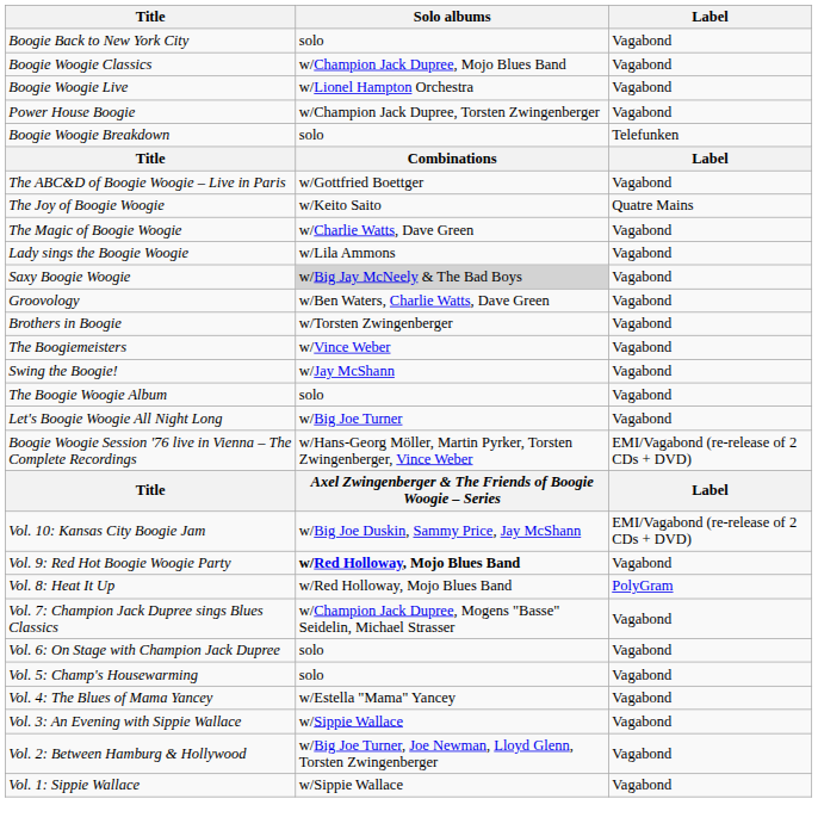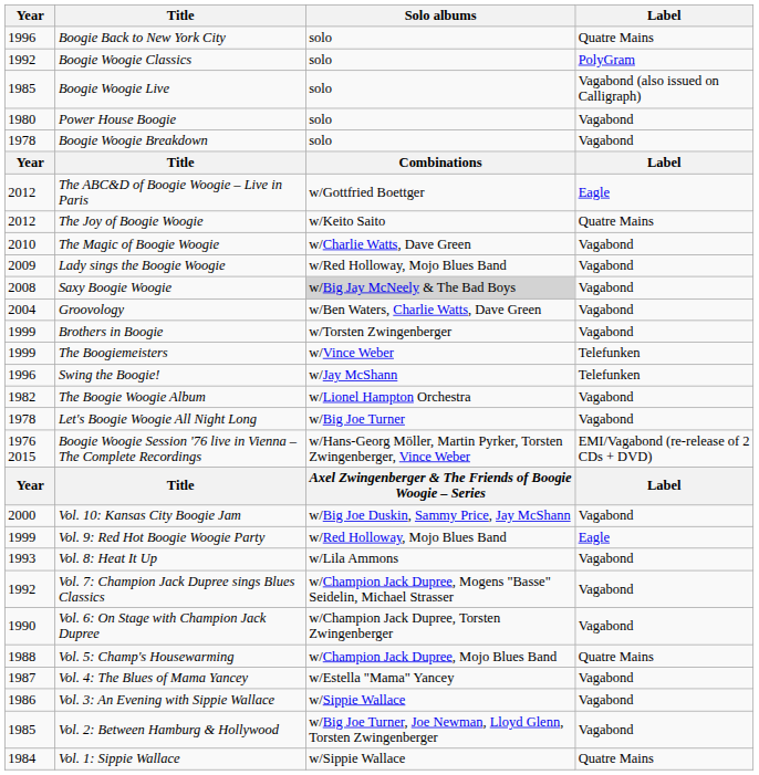+ column: Year | 1996 | 1992 | 1985 | 1980 | 1978 | Year | 2012 | 2012 | 2010 | 2009 | 2008 | 2004 | 1999 | 1999 | 1996 | 1982 | 1978 | 1976 2015 | Year | 2000 | 1999 | 1993 | 1992 | 1990 | 1988 | 1987 | 1986 | 1985 | 1984
Boogie Back to New York City | Label: Vagabond -> Quatre Mains
Boogie Woogie Classics | Solo albums: w/Champion Jack Dupree, Mojo Blues Band -> solo
Boogie Woogie Classics | Label: Vagabond -> PolyGram
Boogie Woogie Live | Solo albums: w/Lionel Hampton Orchestra -> solo
Boogie Woogie Live | Label: Vagabond -> Vagabond (also issued on Calligraph)
Power House Boogie | Solo albums: w/Champion Jack Dupree, Torsten Zwingenberger -> solo
Boogie Woogie Breakdown | Label: Telefunken -> Vagabond
The ABC&D of Boogie Woogie – Live in Paris | Label: Vagabond -> Eagle
Lady sings the Boogie Woogie | Solo albums: w/Lila Ammons -> w/Red Holloway, Mojo Blues Band
The Boogiemeisters | Label: Vagabond -> Telefunken
Swing the Boogie! | Label: Vagabond -> Telefunken
The Boogie Woogie Album | Solo albums: solo -> w/Lionel Hampton Orchestra
Vol. 10: Kansas City Boogie Jam | Label: EMI/Vagabond (re-release of 2 CDs + DVD) -> Vagabond
Vol. 9: Red Hot Boogie Woogie Party | Solo albums: bold -> normal
Vol. 9: Red Hot Boogie Woogie Party | Label: Vagabond -> Eagle
Vol. 8: Heat It Up | Solo albums: w/Red Holloway, Mojo Blues Band -> w/Lila Ammons
Vol. 8: Heat It Up | Label: PolyGram -> Vagabond
Vol. 6: On Stage with Champion Jack Dupree | Solo albums: solo -> w/Champion Jack Dupree, Torsten Zwingenberger
Vol. 5: Champ's Housewarming | Solo albums: solo -> w/Champion Jack Dupree, Mojo Blues Band
Vol. 5: Champ's Housewarming | Label: Vagabond -> Quatre Mains
Vol. 1: Sippie Wallace | Label: Vagabond -> Quatre Mains
